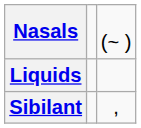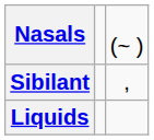rows swapped: Liquids <-> Sibilant
